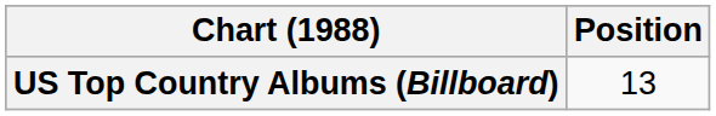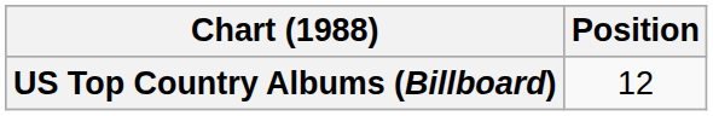US Top Country Albums (Billboard) | Position: 13 -> 12
